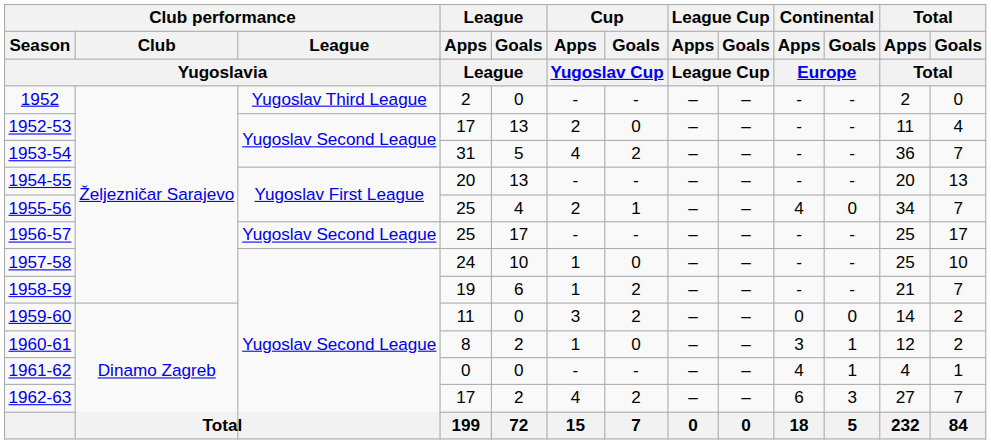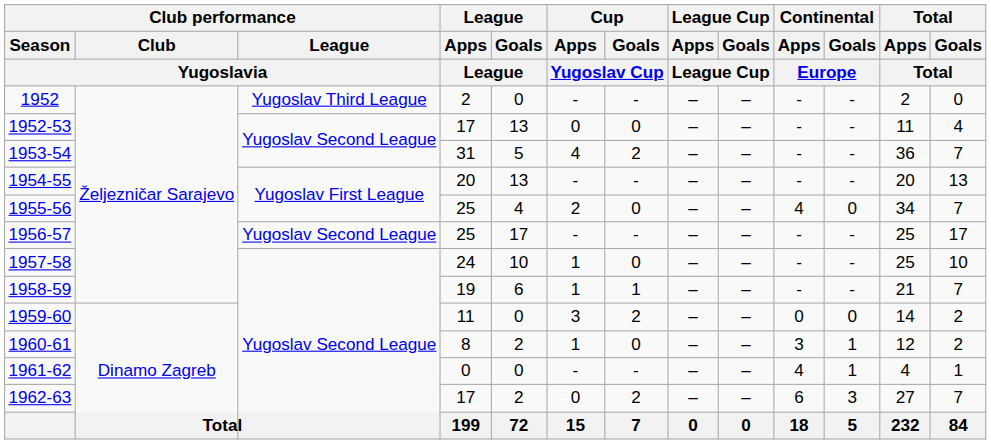1952-53 | Cup / Apps / Yugoslav Cup: 2 -> 0
1955-56 | Cup / Goals / Yugoslav Cup: 1 -> 0
1958-59 | Cup / Goals / Yugoslav Cup: 2 -> 1
1962-63 | Cup / Apps / Yugoslav Cup: 4 -> 0
